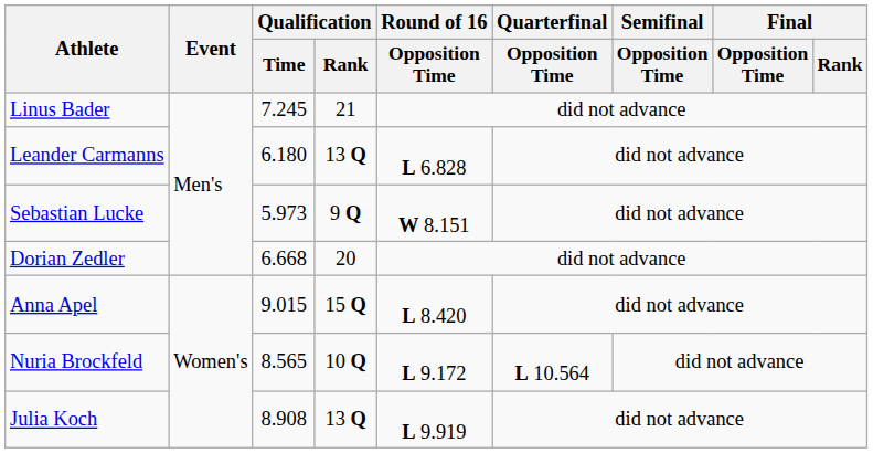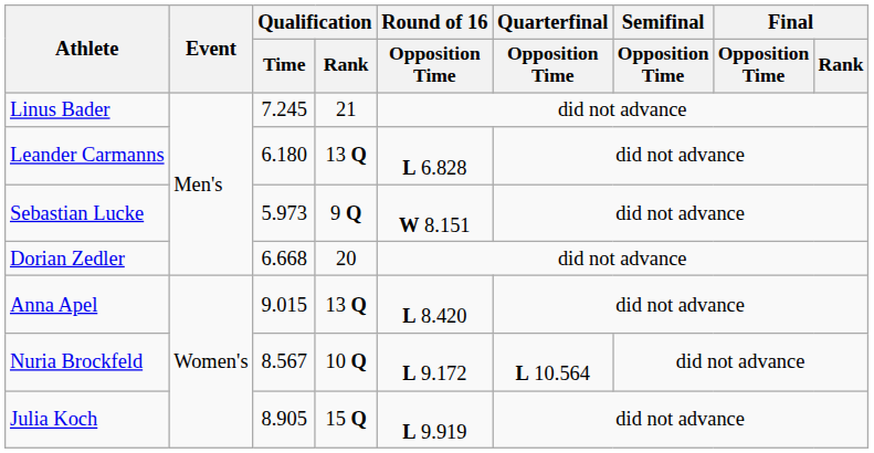Anna Apel | Qualification / Rank: 15 Q -> 13 Q
Nuria Brockfeld | Qualification / Time: 8.565 -> 8.567
Julia Koch | Qualification / Time: 8.908 -> 8.905
Julia Koch | Qualification / Rank: 13 Q -> 15 Q
